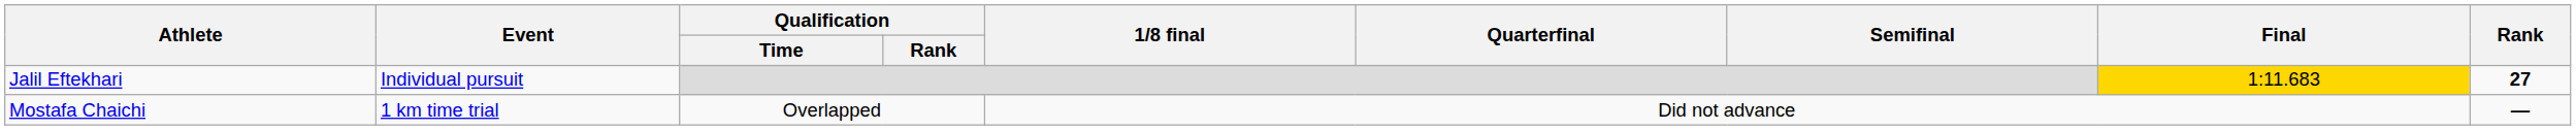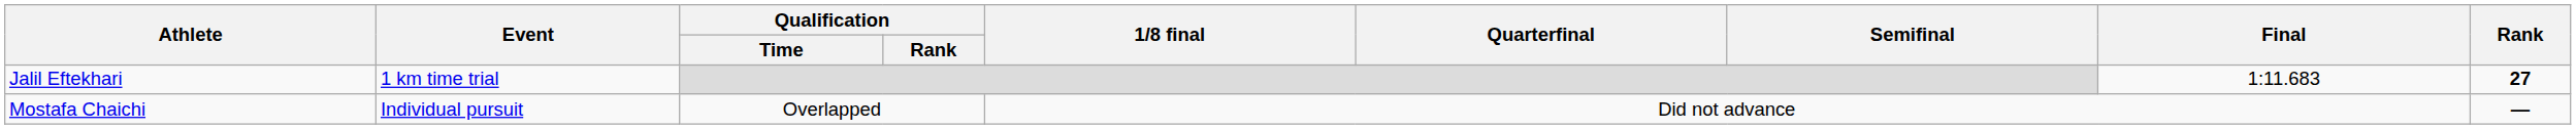Jalil Eftekhari | Event: Individual pursuit -> 1 km time trial
Jalil Eftekhari | Final: gold background -> no background
Mostafa Chaichi | Event: 1 km time trial -> Individual pursuit
